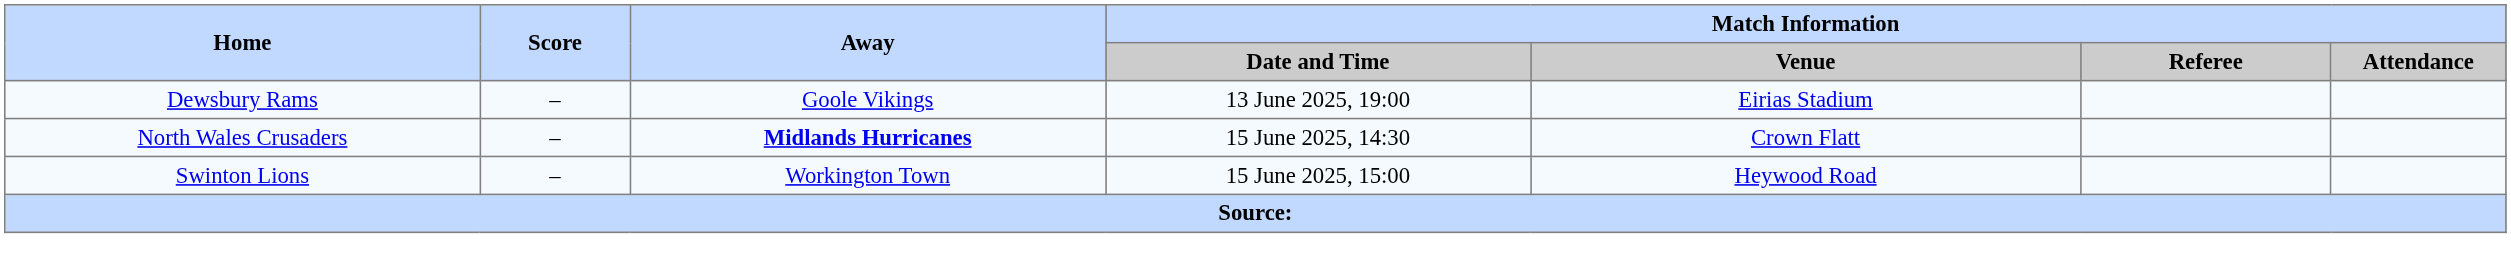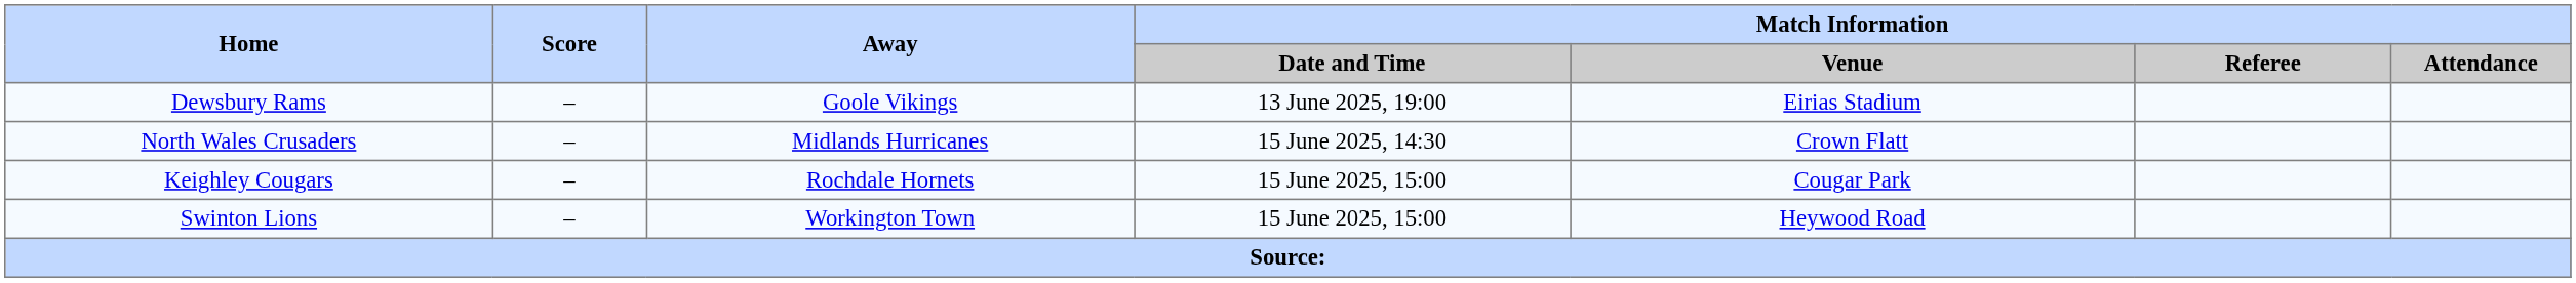North Wales Crusaders | Away: bold -> normal
+ row: Keighley Cougars | – | Rochdale Hornets | 15 June 2025, 15:00 | Cougar Park
